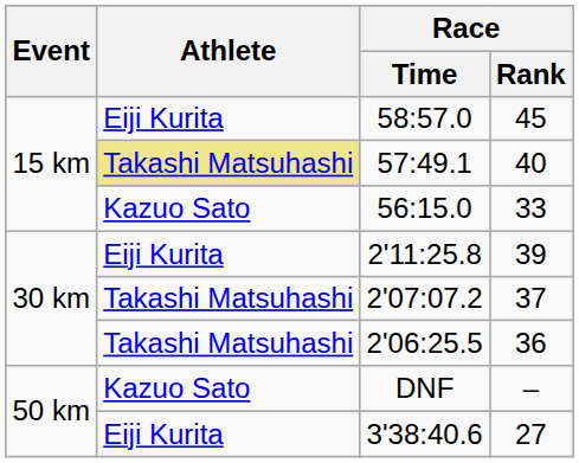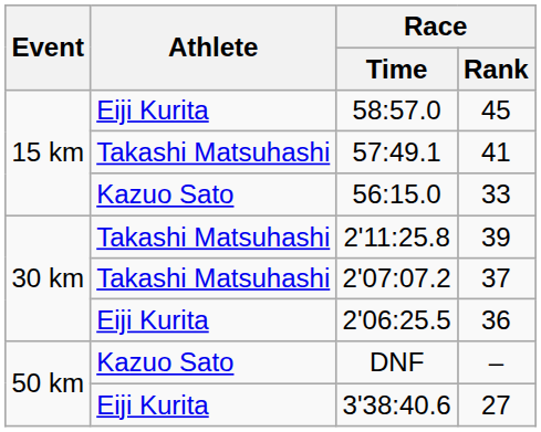57:49.1 | Athlete: khaki background -> no background
57:49.1 | Race / Rank: 40 -> 41
2'11:25.8 | Athlete: Eiji Kurita -> Takashi Matsuhashi
2'06:25.5 | Athlete: Takashi Matsuhashi -> Eiji Kurita
